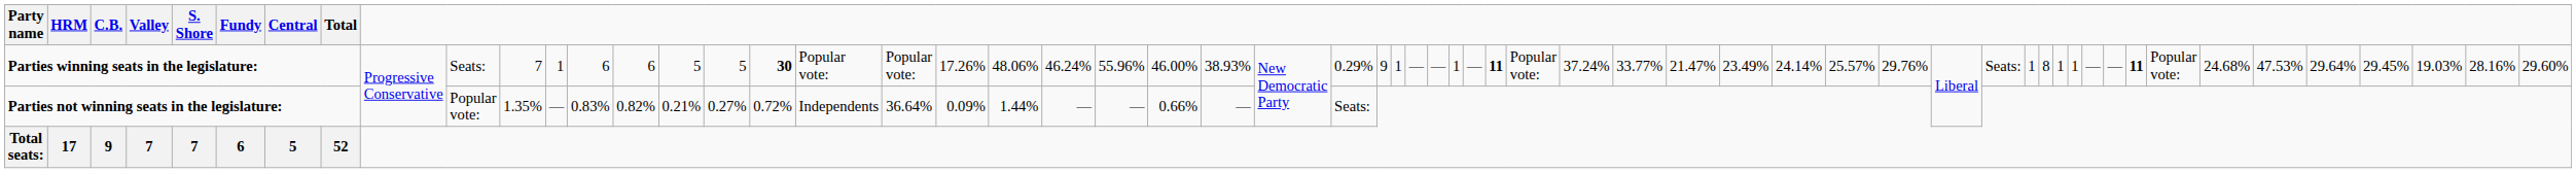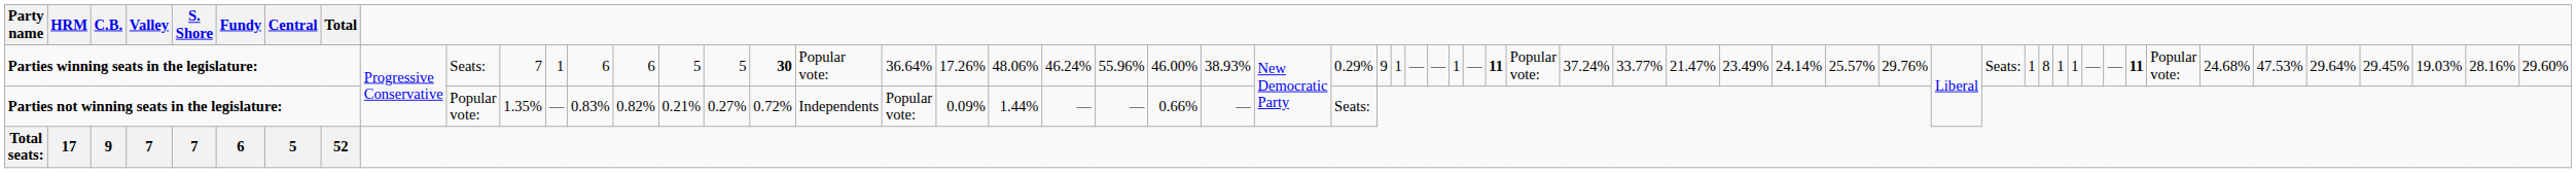Parties winning seats in the legislature: | column 21: Popular vote: -> 36.64%
Parties not winning seats in the legislature: | column 21: 36.64% -> Popular vote:
